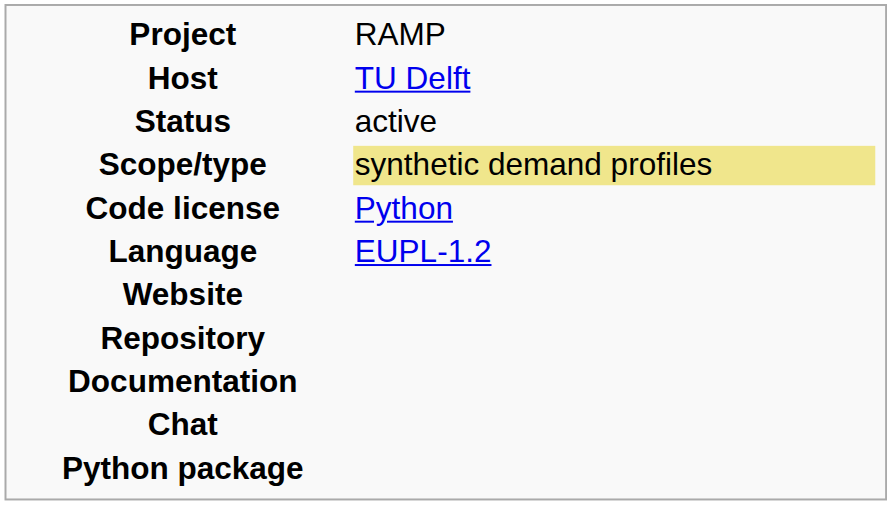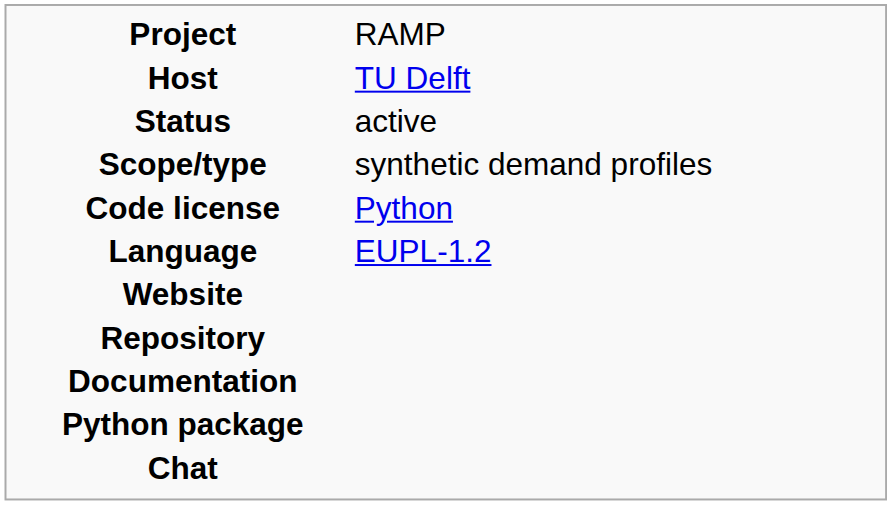Scope/type | column 2: khaki background -> no background
rows swapped: Python package <-> Chat
